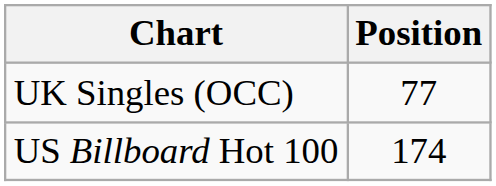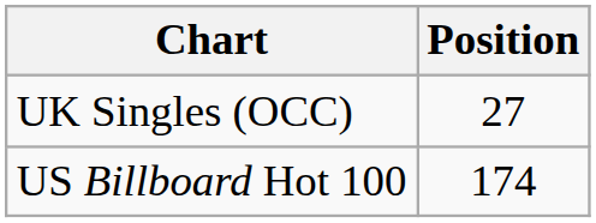UK Singles (OCC) | Position: 77 -> 27
